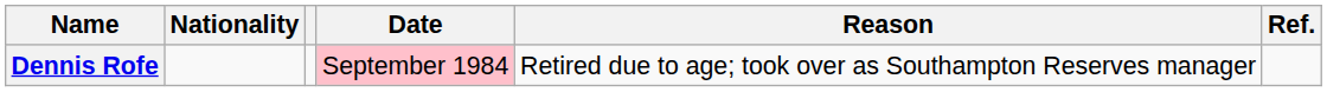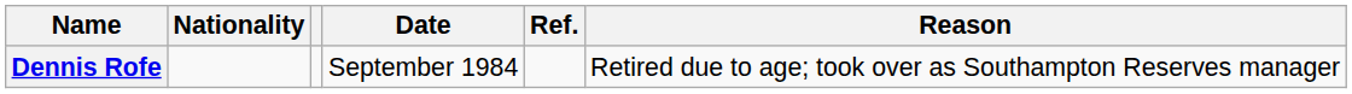columns swapped: Reason <-> Ref.
Dennis Rofe | Date: pink background -> no background
